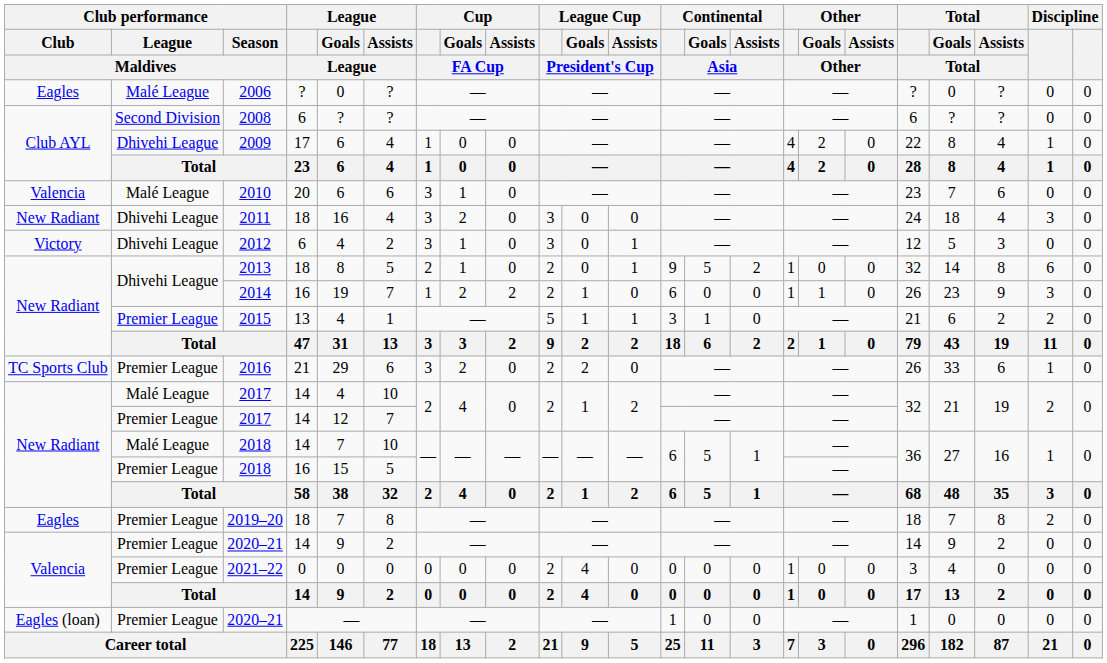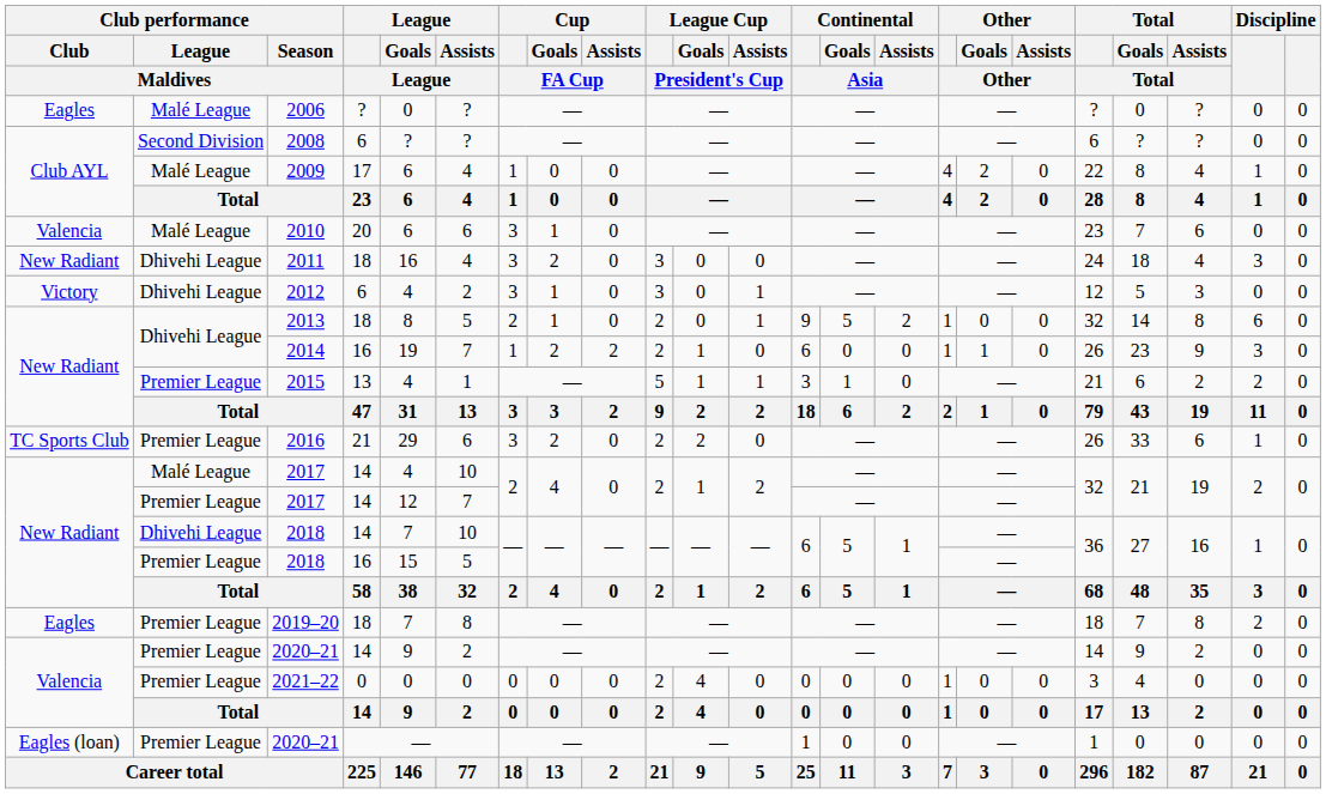2009 | Club performance / League / Maldives: Dhivehi League -> Malé League
2018 / 14 | Club performance / League / Maldives: Malé League -> Dhivehi League
